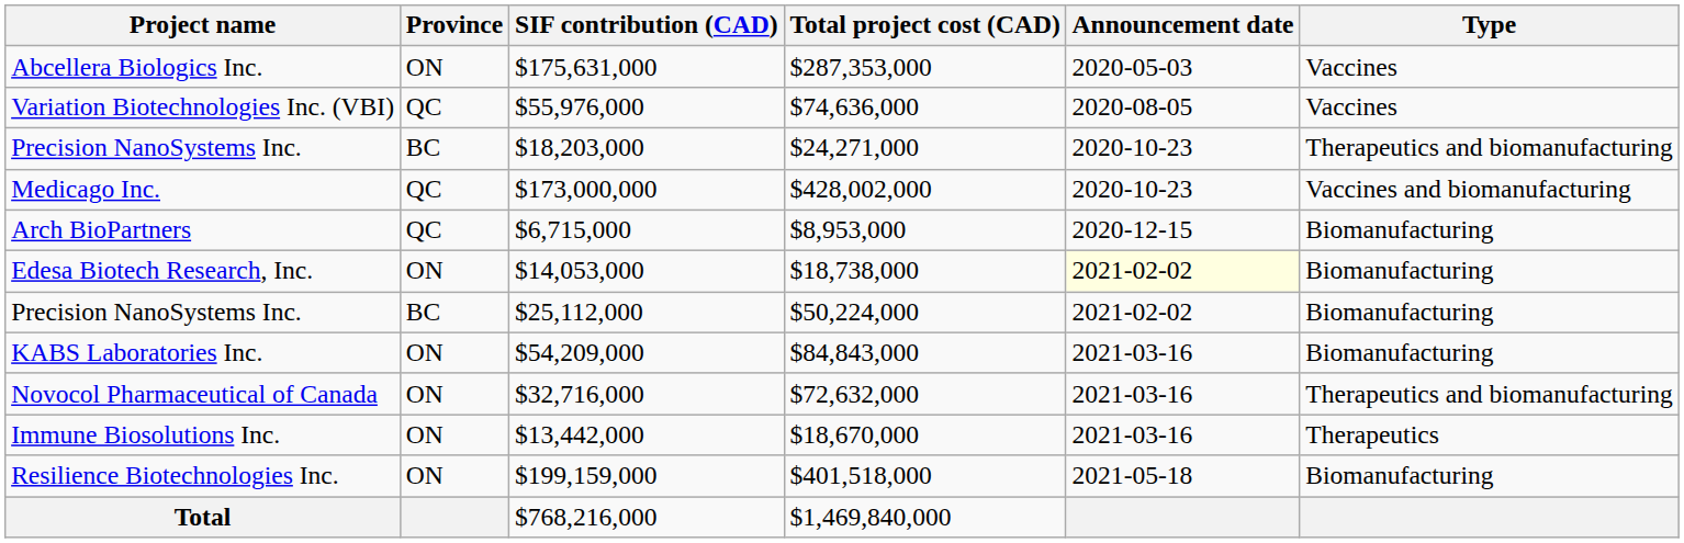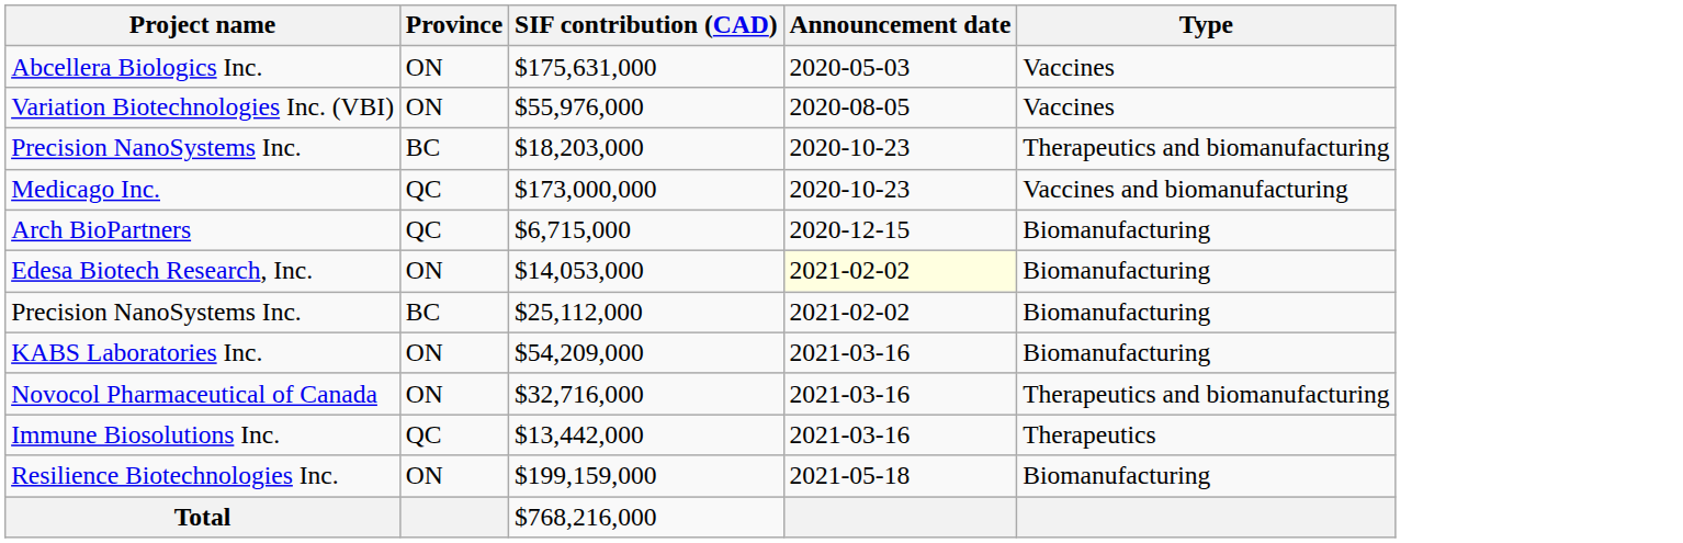- column: Total project cost (CAD) | $287,353,000 | $74,636,000 | $24,271,000 | $428,002,000 | $8,953,000 | $18,738,000 | $50,224,000 | $84,843,000 | $72,632,000 | $18,670,000 | $401,518,000 | $1,469,840,000
Variation Biotechnologies Inc. (VBI) | Province: QC -> ON
Immune Biosolutions Inc. | Province: ON -> QC
